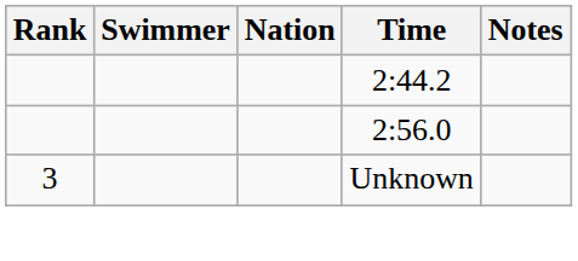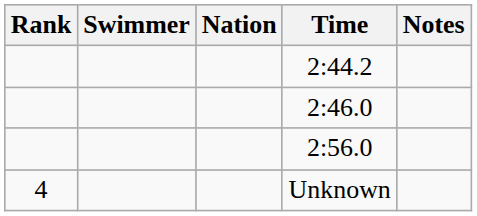+ row: 2:46.0
Unknown | Rank: 3 -> 4
